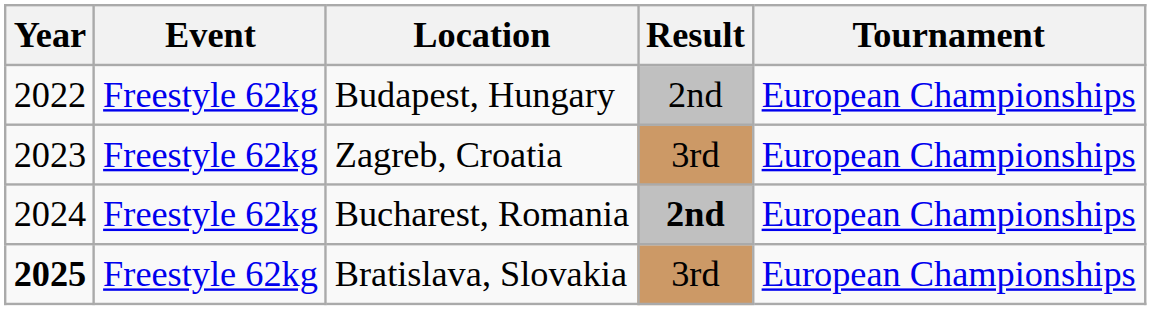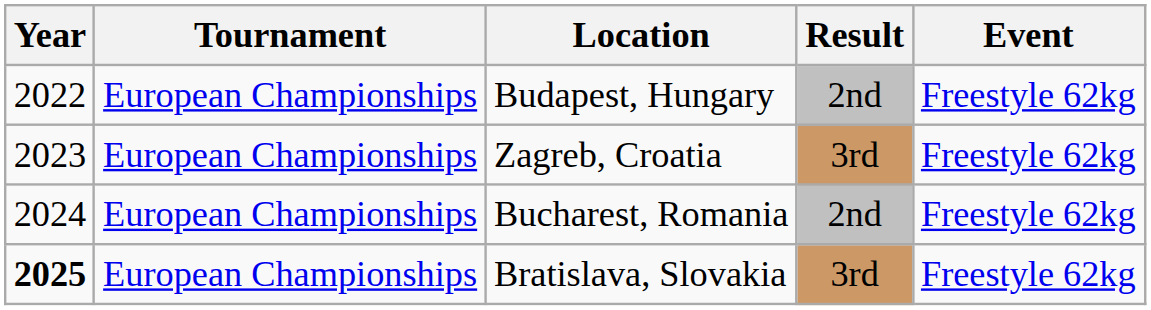columns swapped: Tournament <-> Event
Bucharest, Romania | Result: bold -> normal
